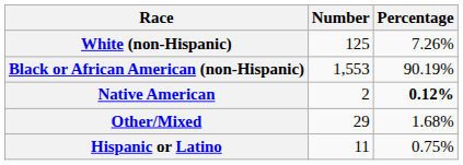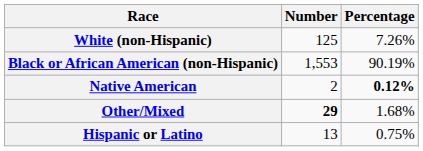Other/Mixed | Number: normal -> bold
Hispanic or Latino | Number: 11 -> 13
